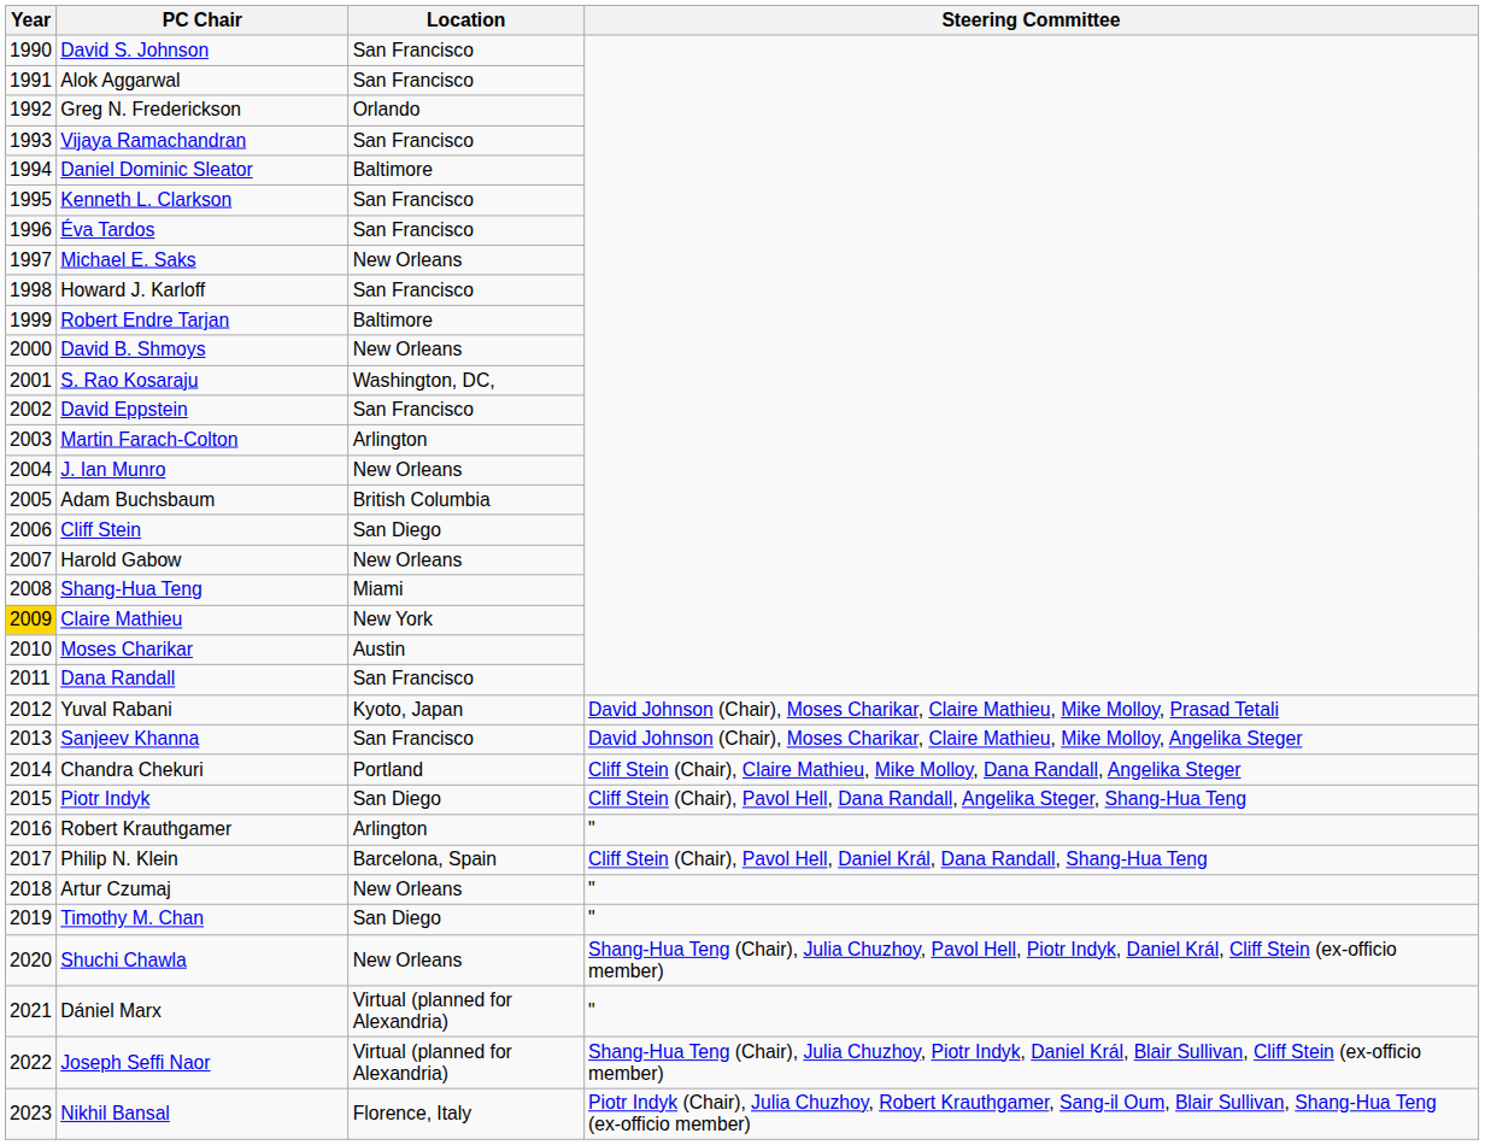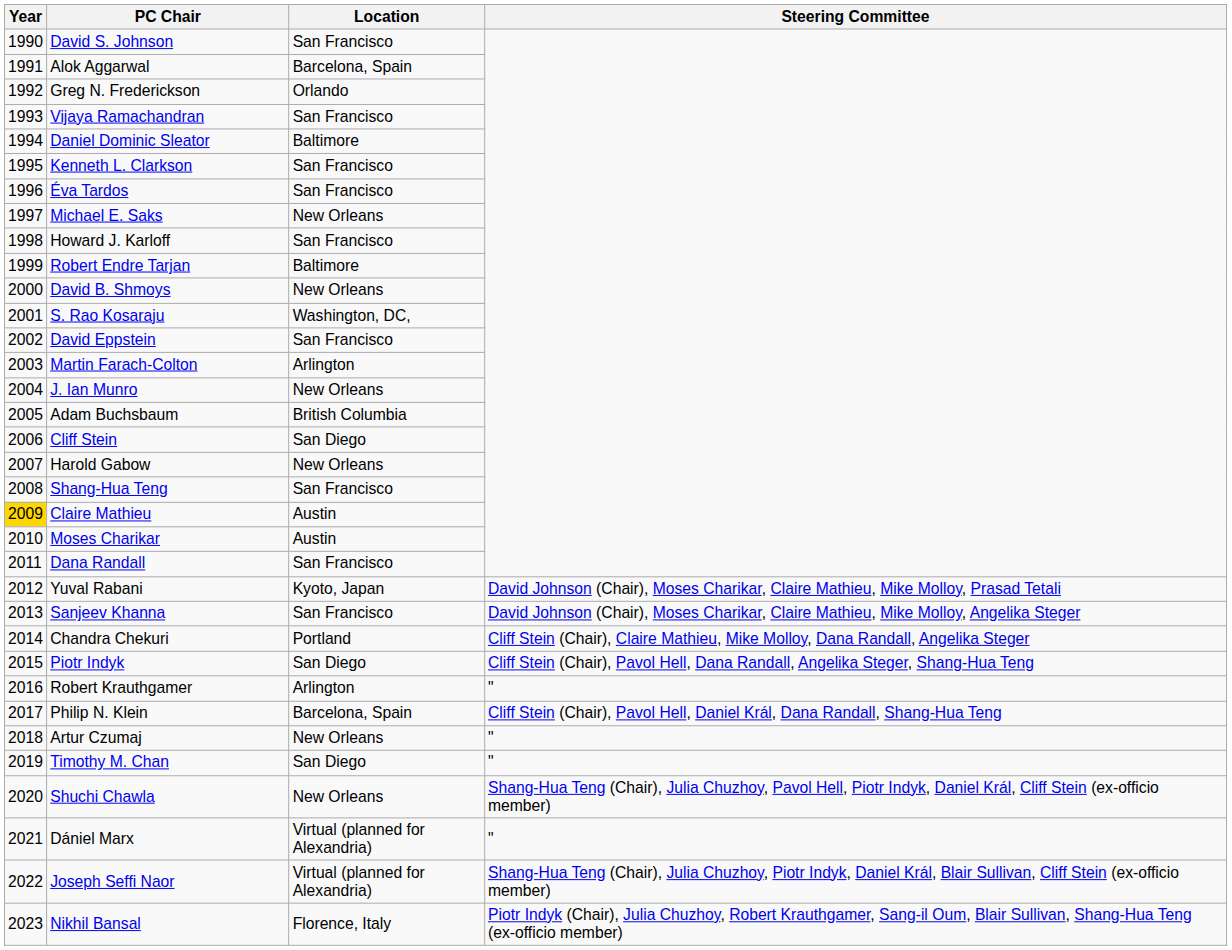Alok Aggarwal | Location: San Francisco -> Barcelona, Spain
Shang-Hua Teng | Location: Miami -> San Francisco
Claire Mathieu | Location: New York -> Austin
